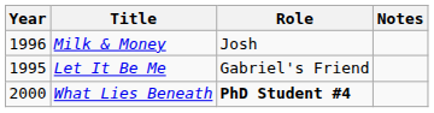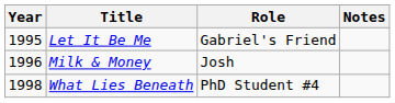rows swapped: Let It Be Me <-> Milk & Money
What Lies Beneath | Year: 2000 -> 1998
What Lies Beneath | Role: bold -> normal
